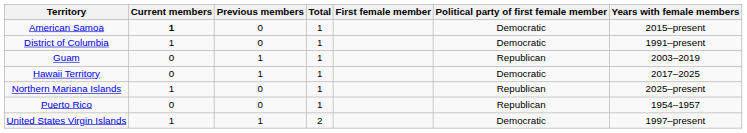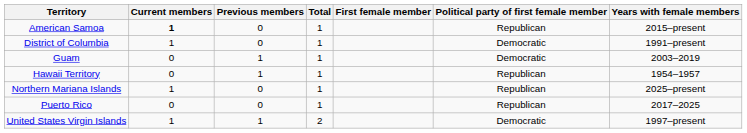American Samoa | Political party of first female member: Democratic -> Republican
Guam | Political party of first female member: Republican -> Democratic
Hawaii Territory | Political party of first female member: Democratic -> Republican
Hawaii Territory | Years with female members: 2017–2025 -> 1954–1957
Puerto Rico | Years with female members: 1954–1957 -> 2017–2025
